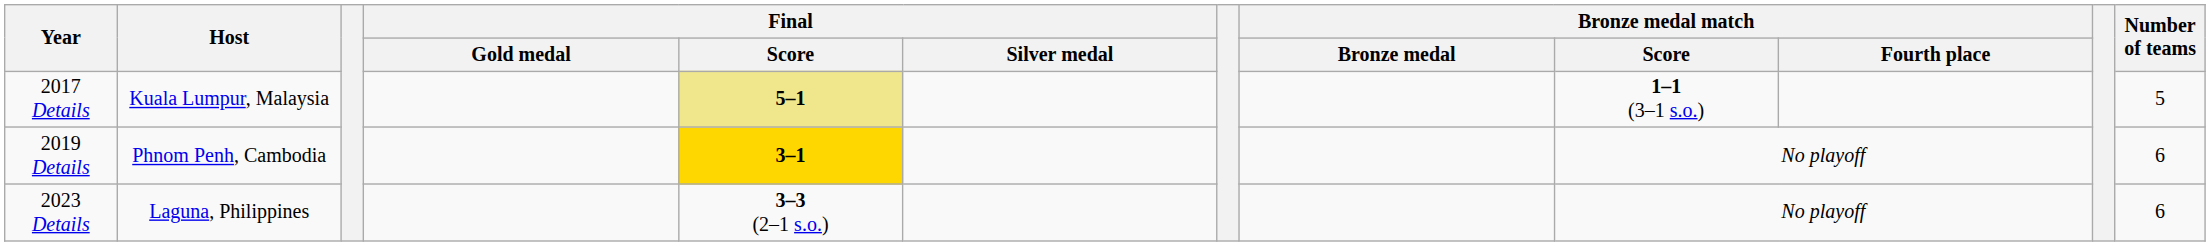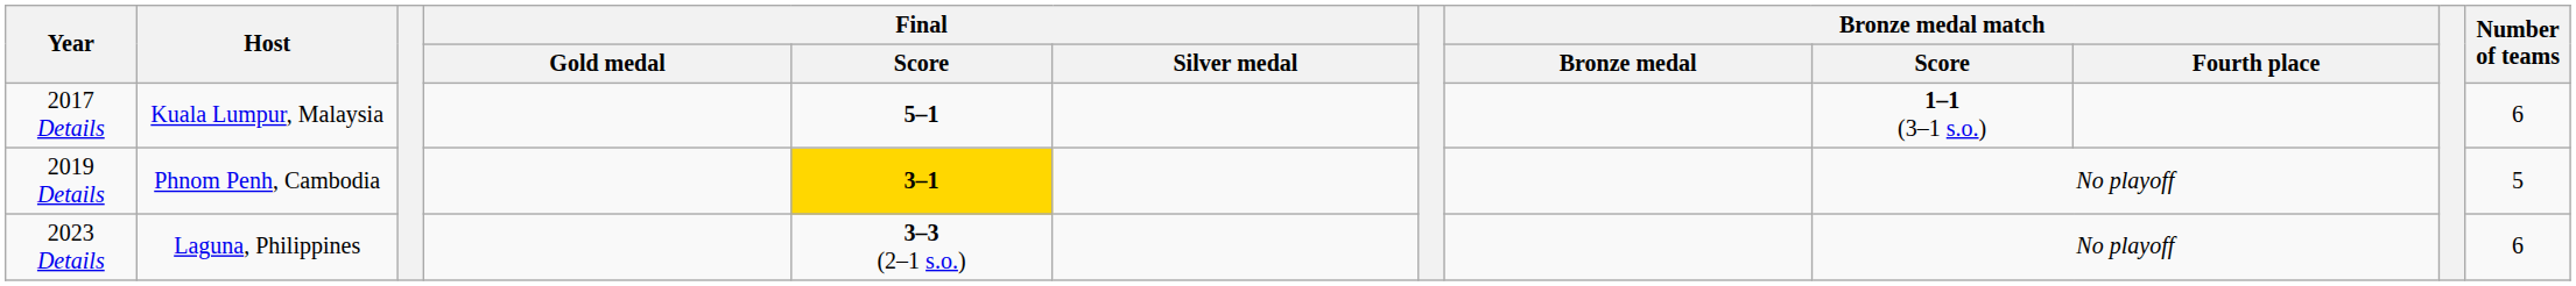2017 Details | Final / Score: khaki background -> no background
2017 Details | Number of teams: 5 -> 6
2019 Details | Number of teams: 6 -> 5
